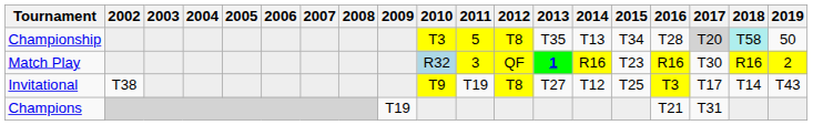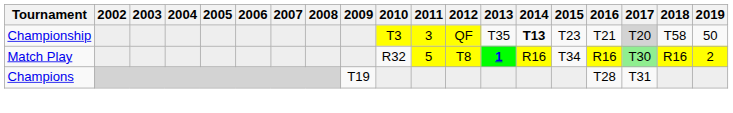Championship | 2011: 5 -> 3
Championship | 2012: T8 -> QF
Championship | 2014: normal -> bold
Championship | 2015: T34 -> T23
Championship | 2016: T28 -> T21
Championship | 2018: paleturquoise background -> no background
Match Play | 2010: lightblue background -> no background
Match Play | 2011: 3 -> 5
Match Play | 2012: QF -> T8
Match Play | 2015: T23 -> T34
Match Play | 2017: no background -> lightgreen background
- row: Invitational | T38 | T9 | T19 | T8 | T27 | T12 | T25 | T3 | T17 | T14 | T43
Champions | 2016: T21 -> T28
